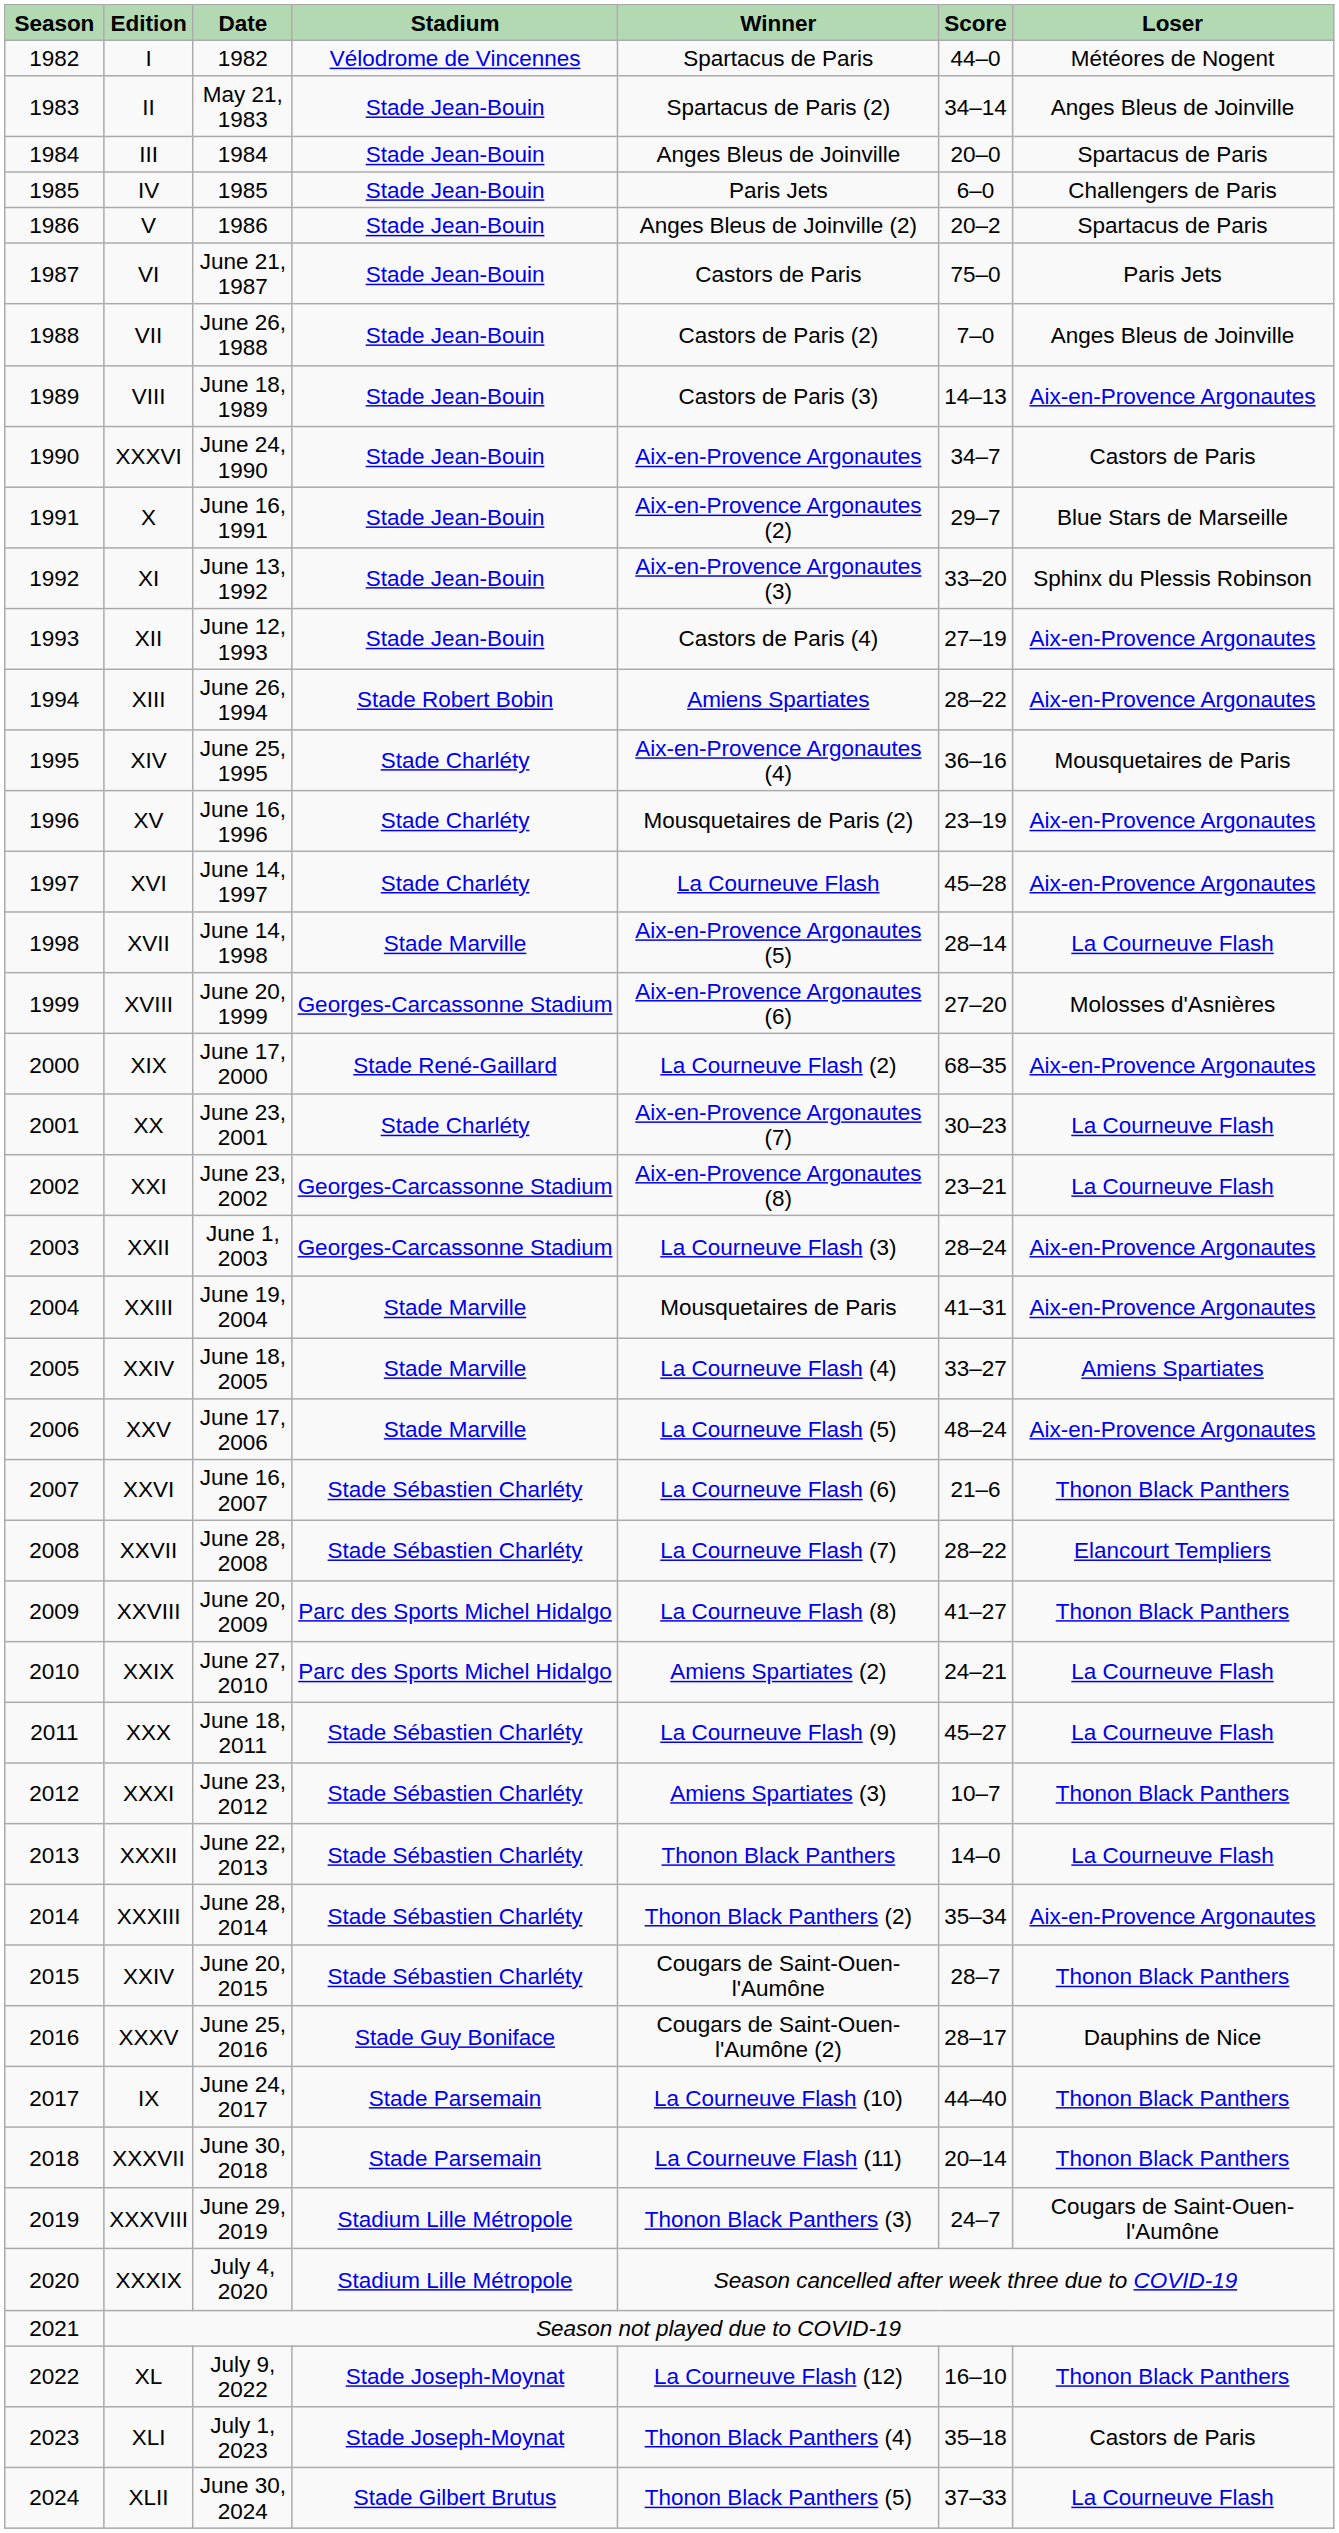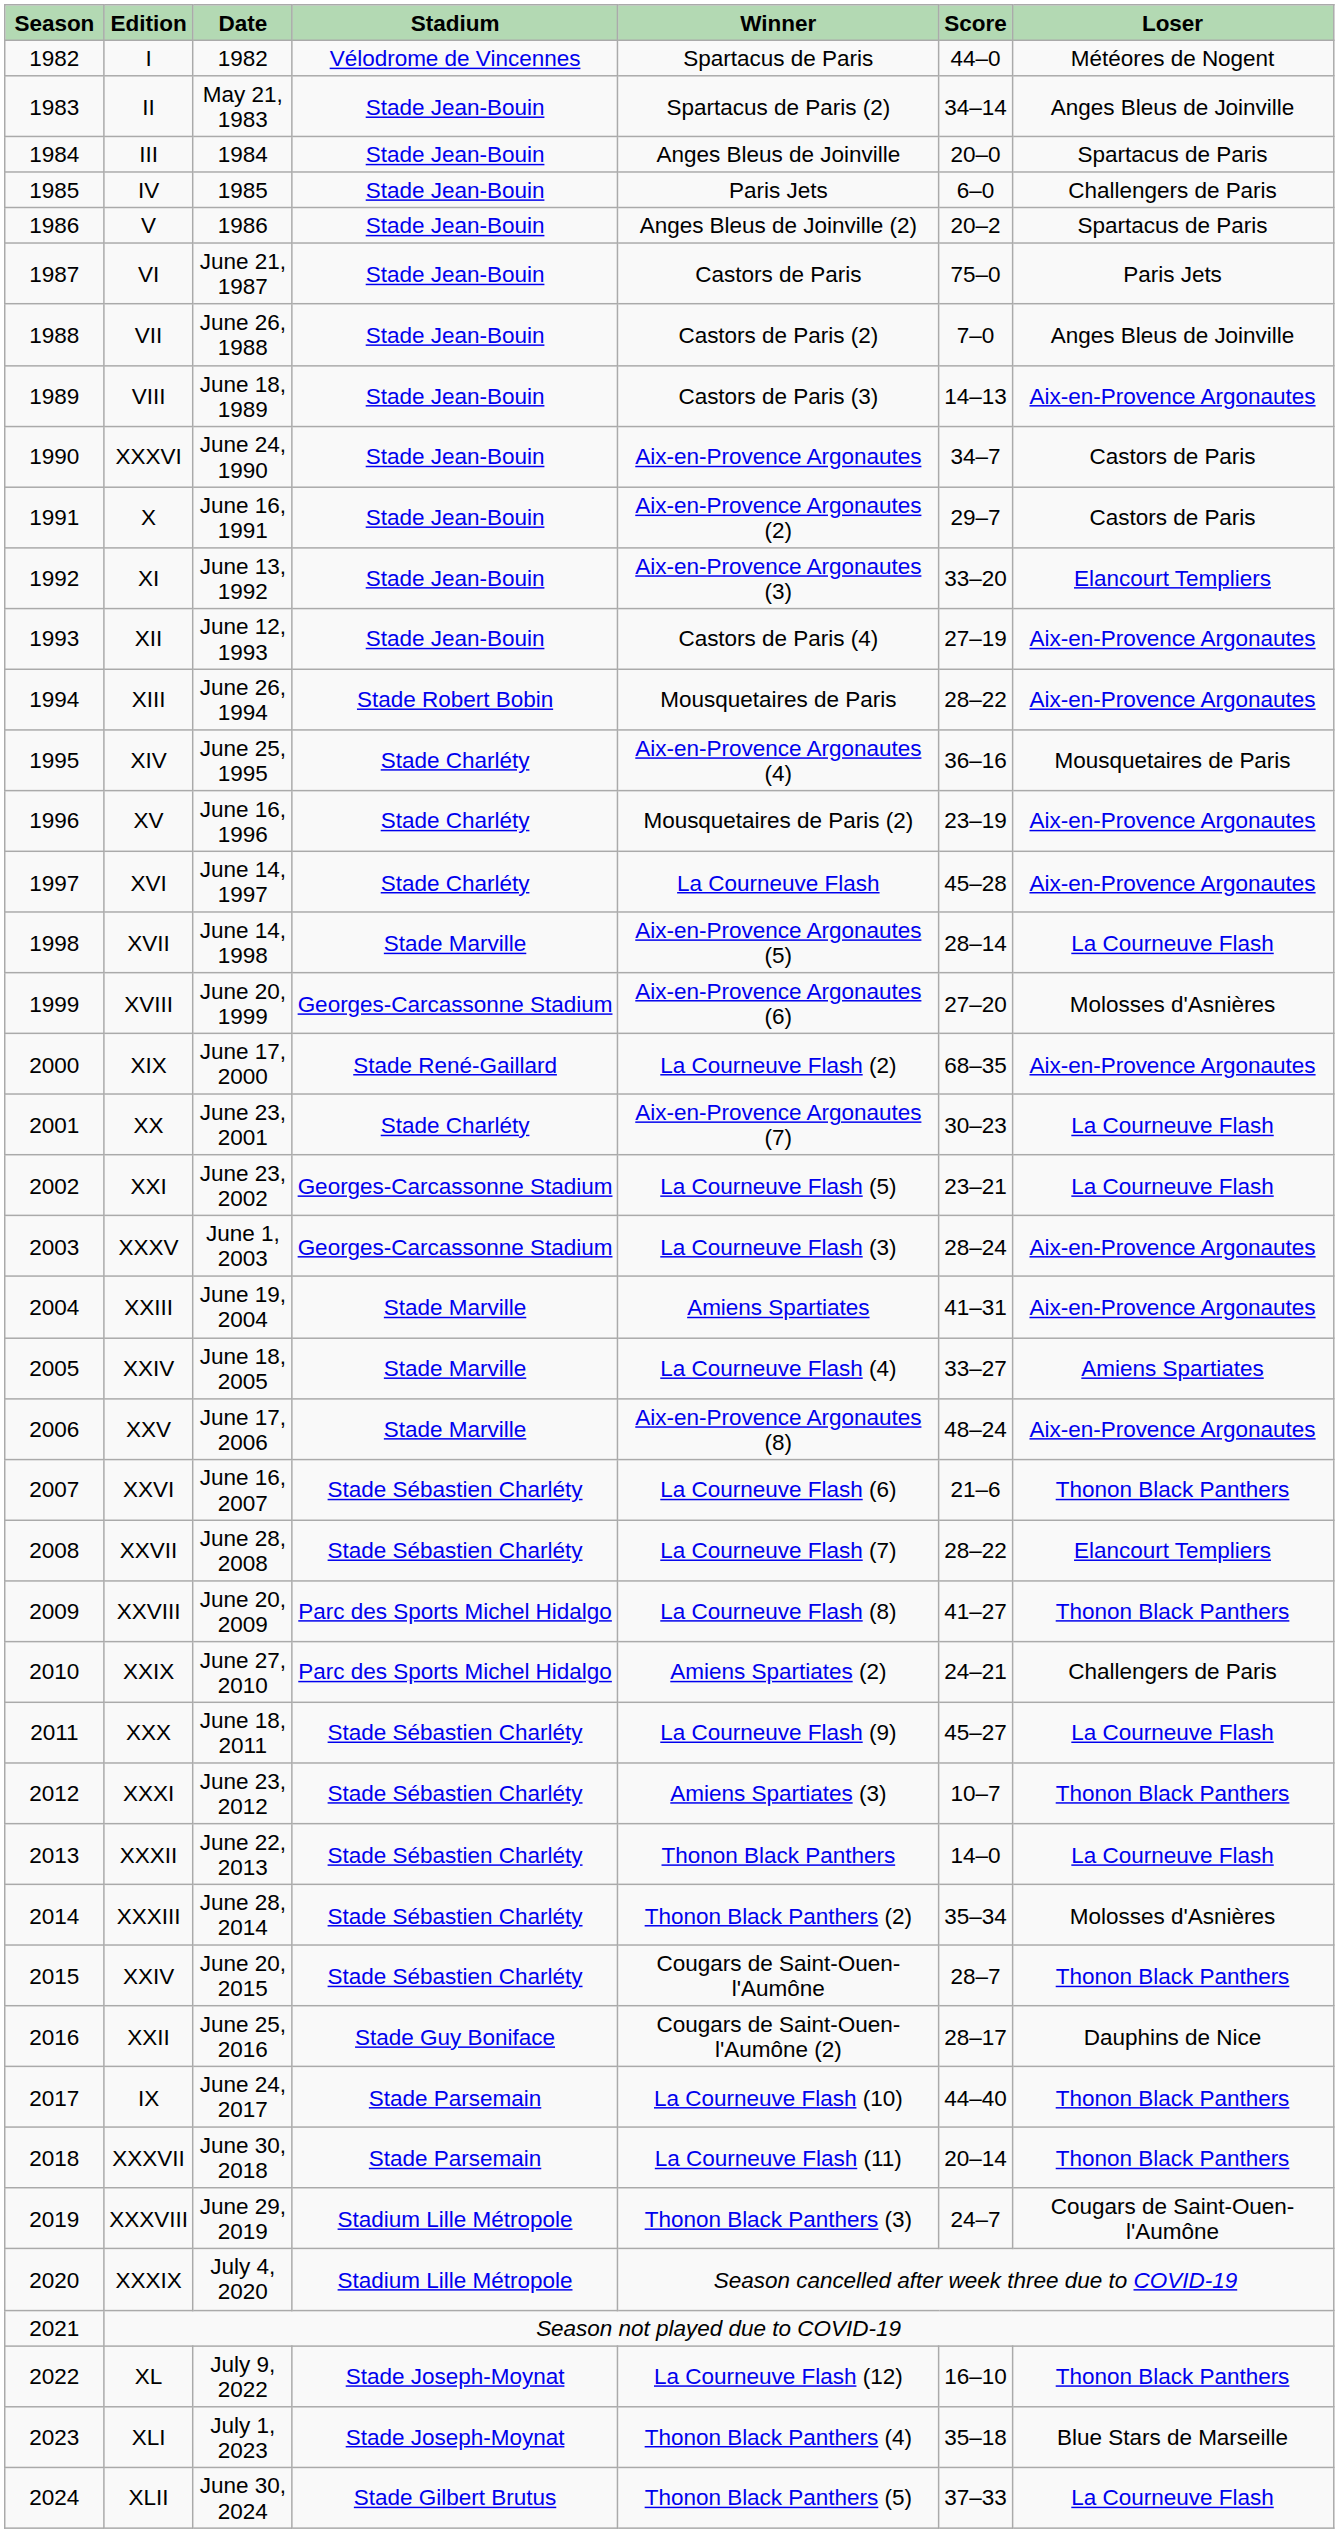June 16, 1991 | Loser: Blue Stars de Marseille -> Castors de Paris
June 13, 1992 | Loser: Sphinx du Plessis Robinson -> Elancourt Templiers
June 26, 1994 | Winner: Amiens Spartiates -> Mousquetaires de Paris
June 23, 2002 | Winner: Aix-en-Provence Argonautes (8) -> La Courneuve Flash (5)
June 1, 2003 | Edition: XXII -> XXXV
June 19, 2004 | Winner: Mousquetaires de Paris -> Amiens Spartiates
June 17, 2006 | Winner: La Courneuve Flash (5) -> Aix-en-Provence Argonautes (8)
June 27, 2010 | Loser: La Courneuve Flash -> Challengers de Paris
June 28, 2014 | Loser: Aix-en-Provence Argonautes -> Molosses d'Asnières
June 25, 2016 | Edition: XXXV -> XXII
July 1, 2023 | Loser: Castors de Paris -> Blue Stars de Marseille
